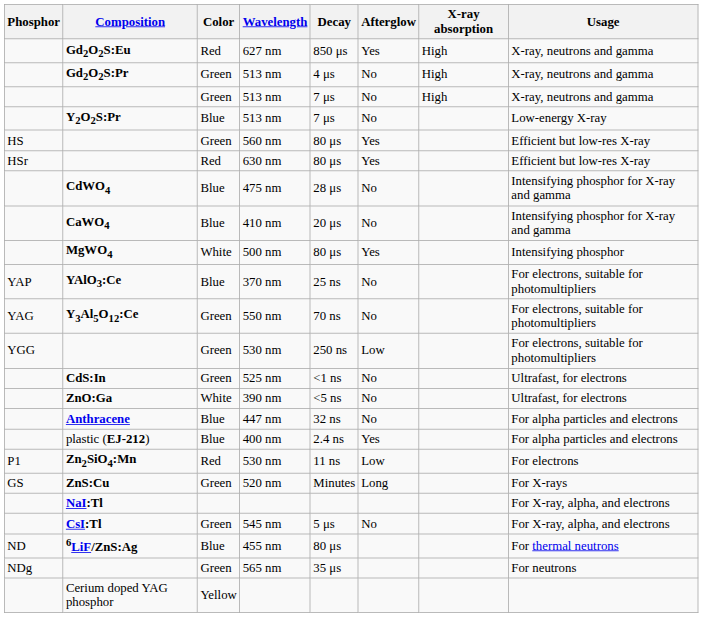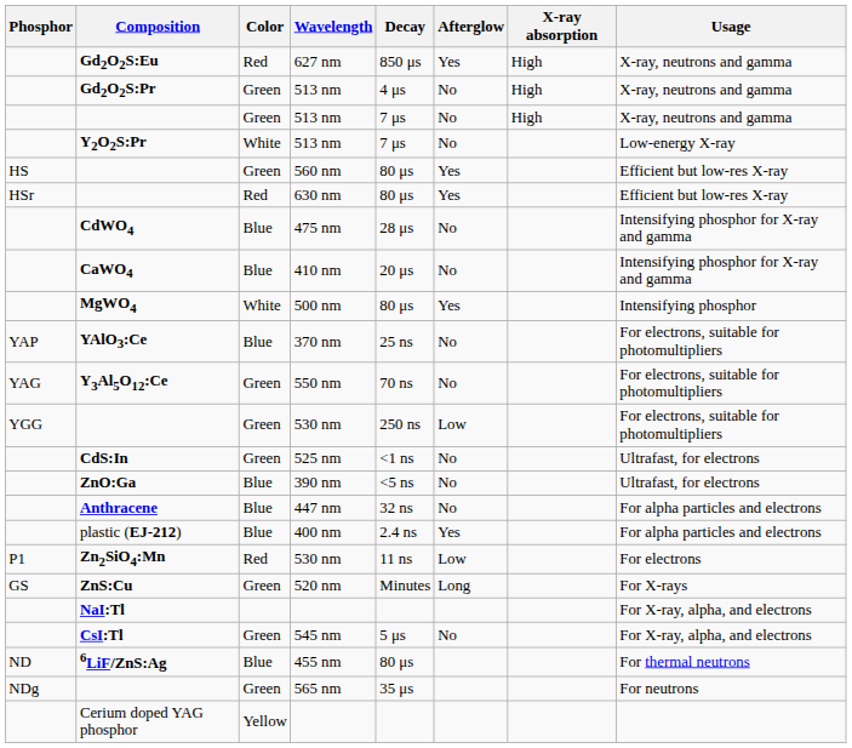Y2O2S:Pr | Color: Blue -> White
ZnO:Ga | Color: White -> Blue
